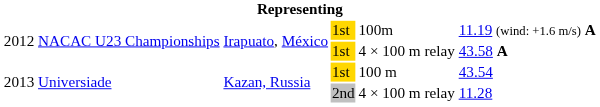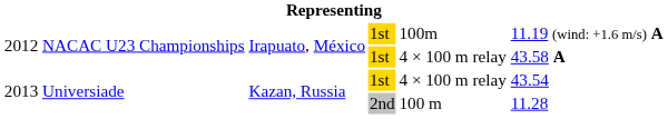2013 / 1st | column 5: 100 m -> 4 × 100 m relay
2013 / 2nd | column 5: 4 × 100 m relay -> 100 m
